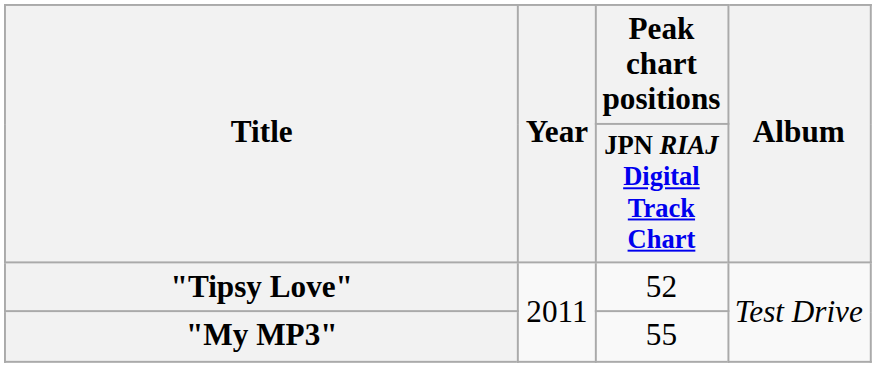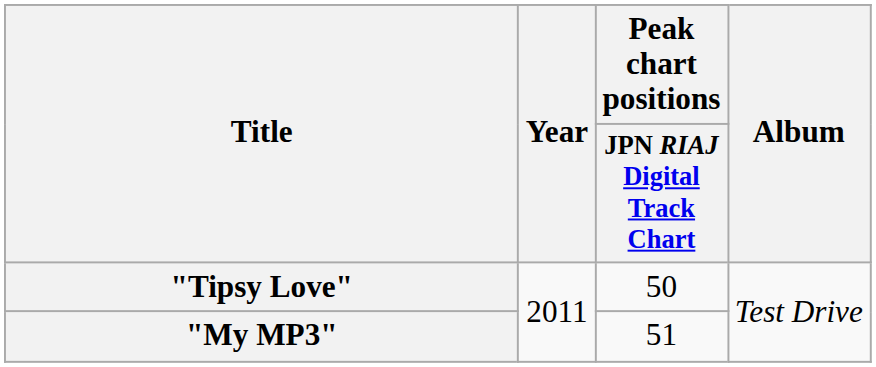"Tipsy Love" | Peak chart positions / JPN RIAJ Digital Track Chart: 52 -> 50
"My MP3" | Peak chart positions / JPN RIAJ Digital Track Chart: 55 -> 51
